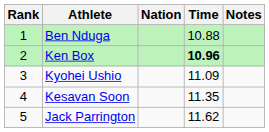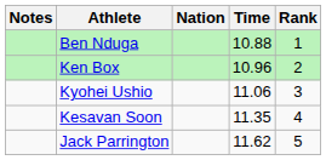columns swapped: Rank <-> Notes
Ken Box | Time: bold -> normal
Kyohei Ushio | Time: 11.09 -> 11.06
